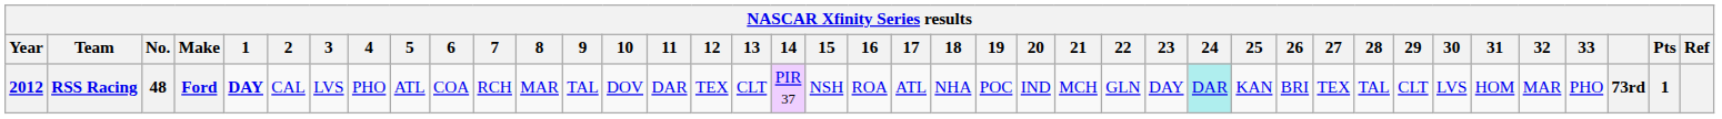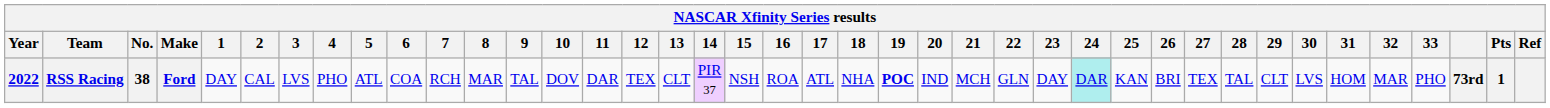RSS Racing | Year: 2012 -> 2022
RSS Racing | No.: 48 -> 38
RSS Racing | 1: bold -> normal
RSS Racing | 19: normal -> bold
